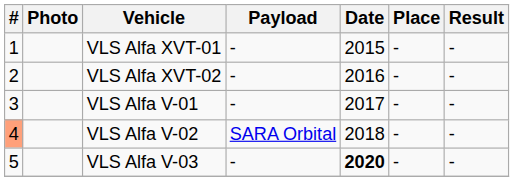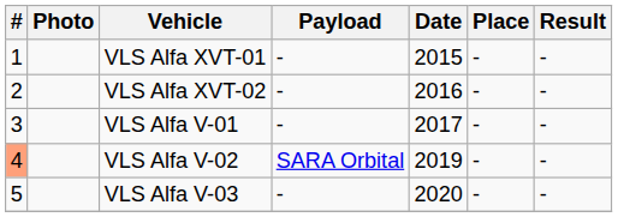VLS Alfa V-02 | Date: 2018 -> 2019
VLS Alfa V-03 | Date: bold -> normal
